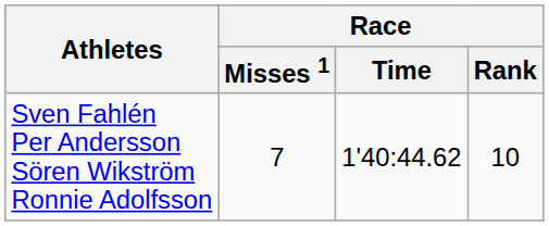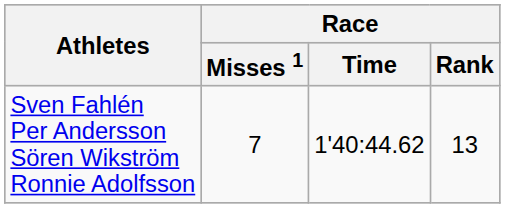Sven Fahlén Per Andersson Sören Wikström Ronnie Adolfsson | Race / Rank: 10 -> 13
